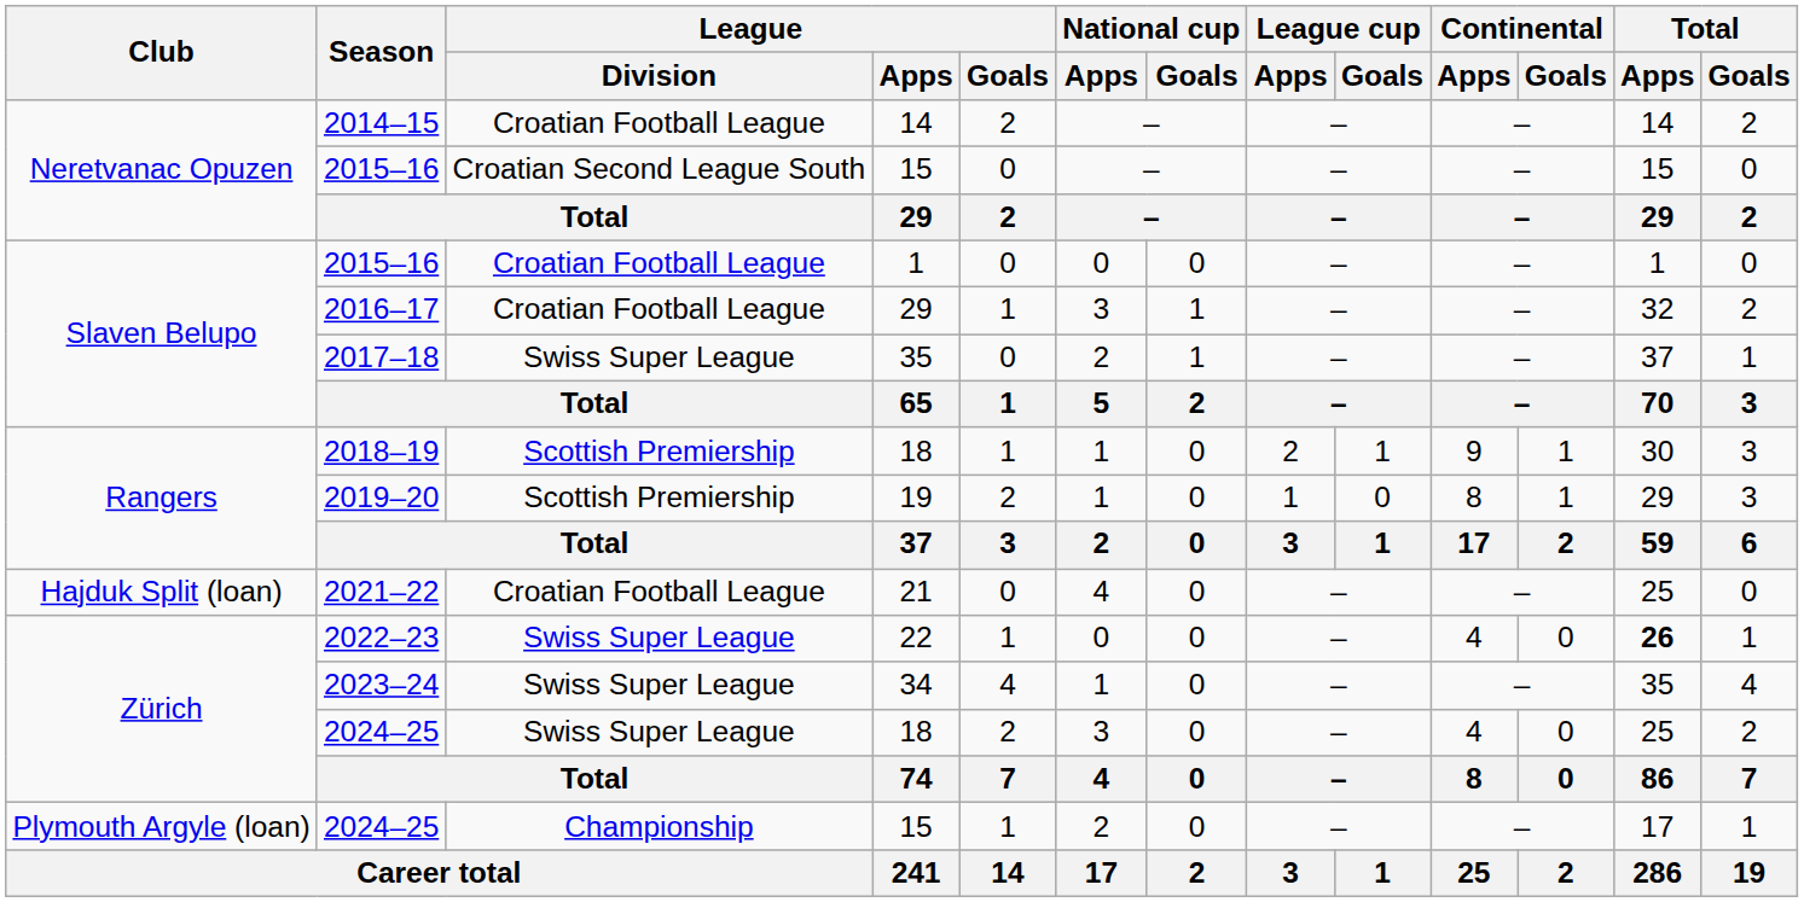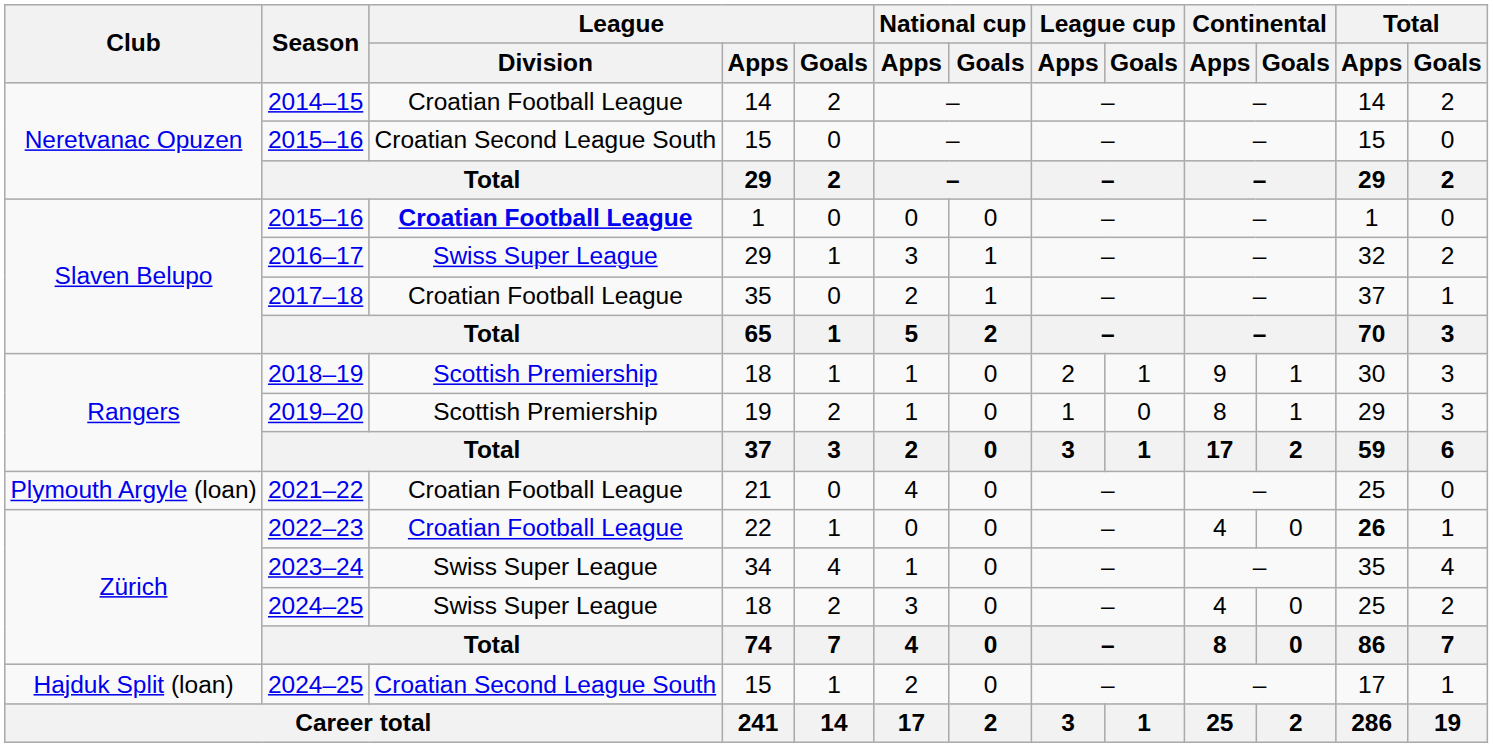2015–16 / 1 | League / Division: normal -> bold
2016–17 | League / Division: Croatian Football League -> Swiss Super League
2017–18 | League / Division: Swiss Super League -> Croatian Football League
2021–22 | Club: Hajduk Split (loan) -> Plymouth Argyle (loan)
2022–23 | League / Division: Swiss Super League -> Croatian Football League
2024–25 / 15 | Club: Plymouth Argyle (loan) -> Hajduk Split (loan)
2024–25 / 15 | League / Division: Championship -> Croatian Second League South
